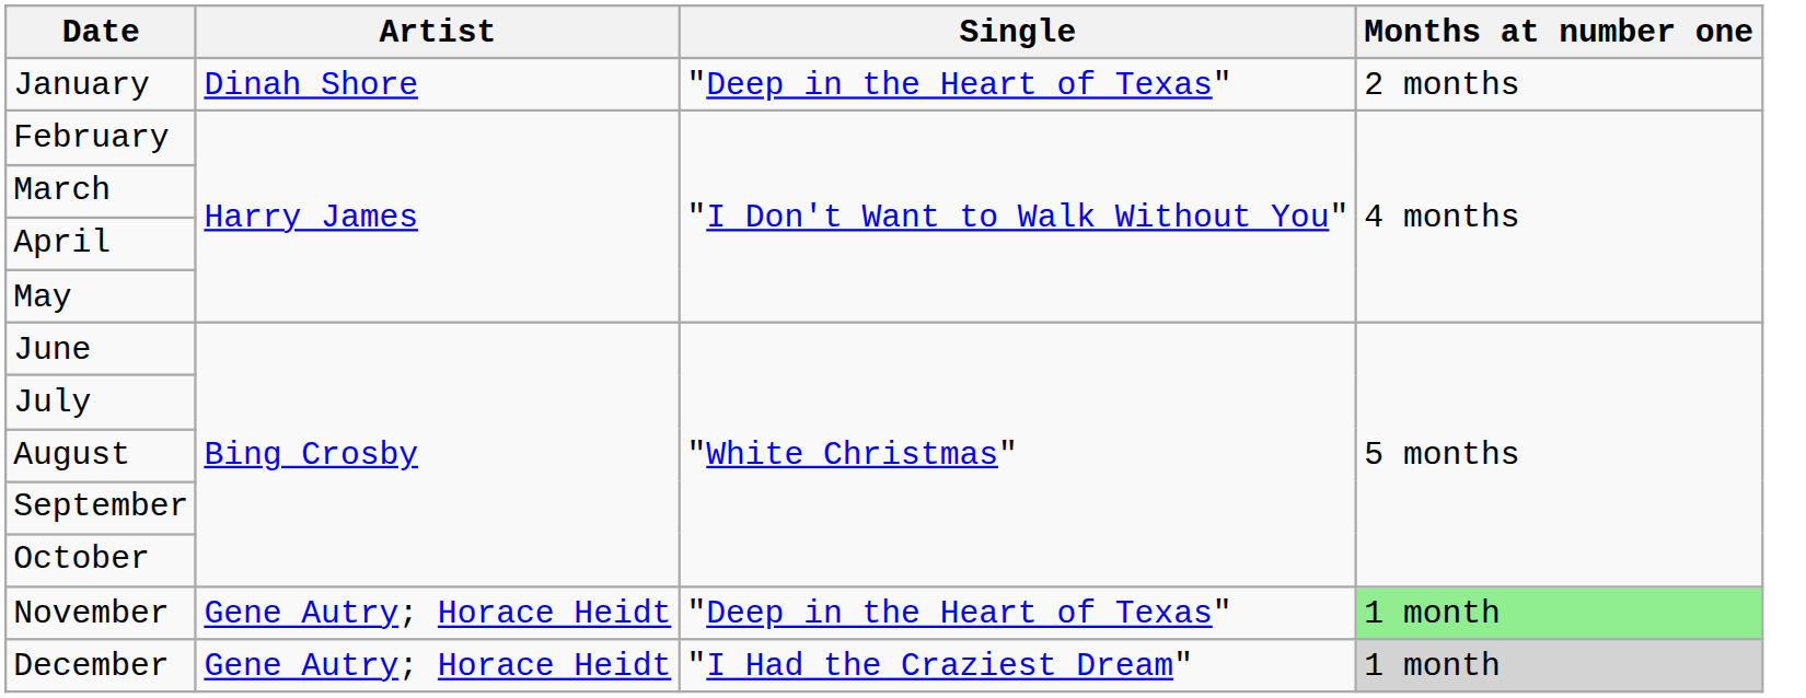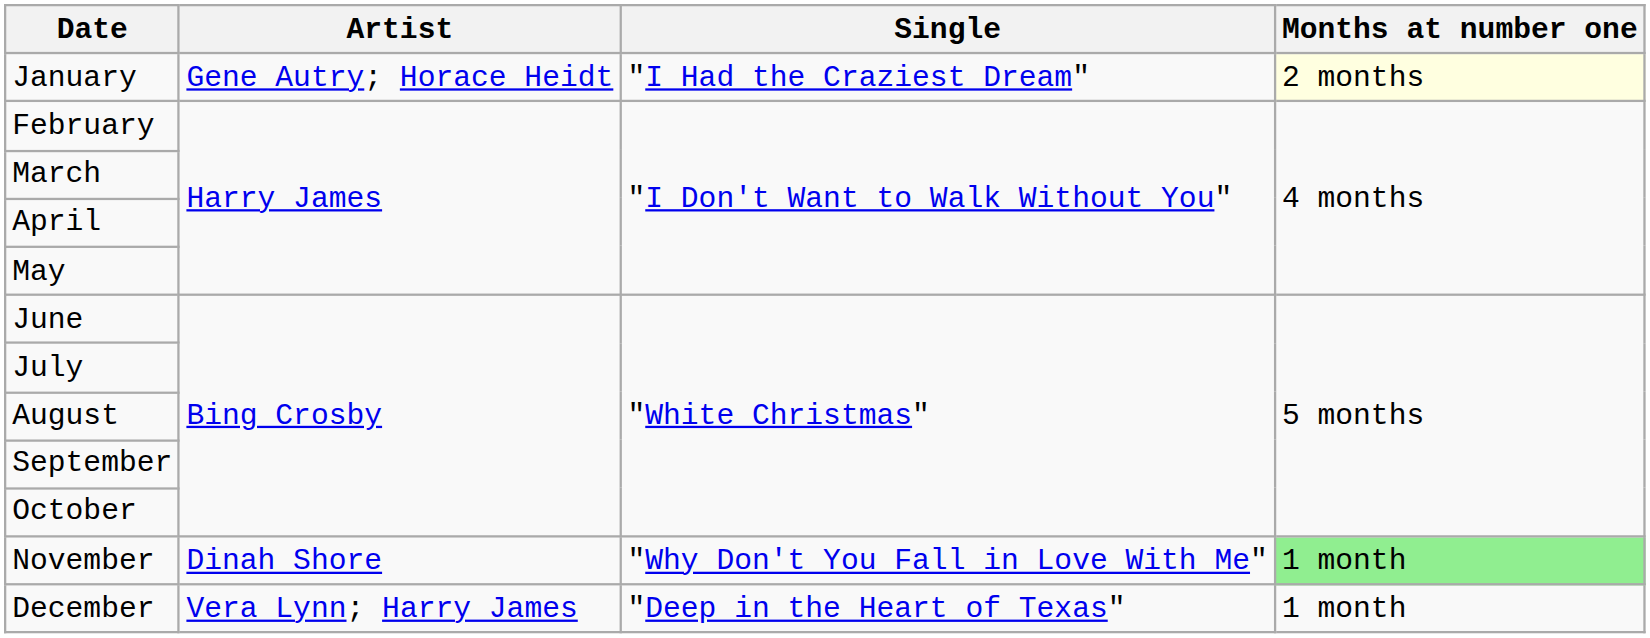January | Artist: Dinah Shore -> Gene Autry; Horace Heidt
January | Single: "Deep in the Heart of Texas" -> "I Had the Craziest Dream"
January | Months at number one: no background -> lightyellow background
November | Artist: Gene Autry; Horace Heidt -> Dinah Shore
November | Single: "Deep in the Heart of Texas" -> "Why Don't You Fall in Love With Me"
December | Artist: Gene Autry; Horace Heidt -> Vera Lynn; Harry James
December | Single: "I Had the Craziest Dream" -> "Deep in the Heart of Texas"
December | Months at number one: lightgrey background -> no background
